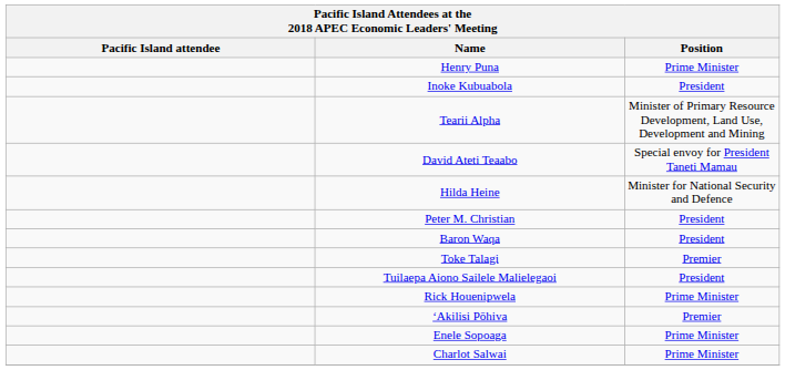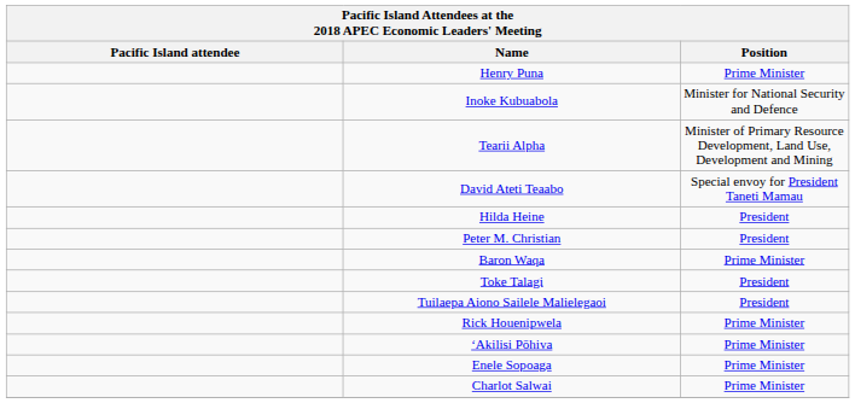Inoke Kubuabola | Position: President -> Minister for National Security and Defence
Hilda Heine | Position: Minister for National Security and Defence -> President
Baron Waqa | Position: President -> Prime Minister
Toke Talagi | Position: Premier -> President
ʻAkilisi Pōhiva | Position: Premier -> Prime Minister
